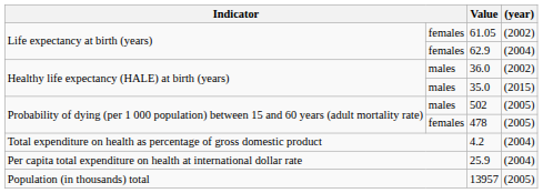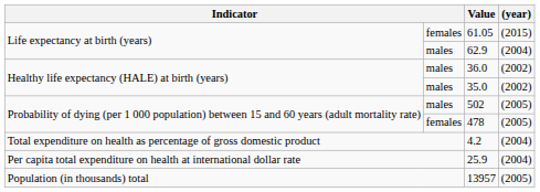61.05 | (year): (2002) -> (2015)
62.9 | column 2: females -> males
35.0 | (year): (2015) -> (2002)
